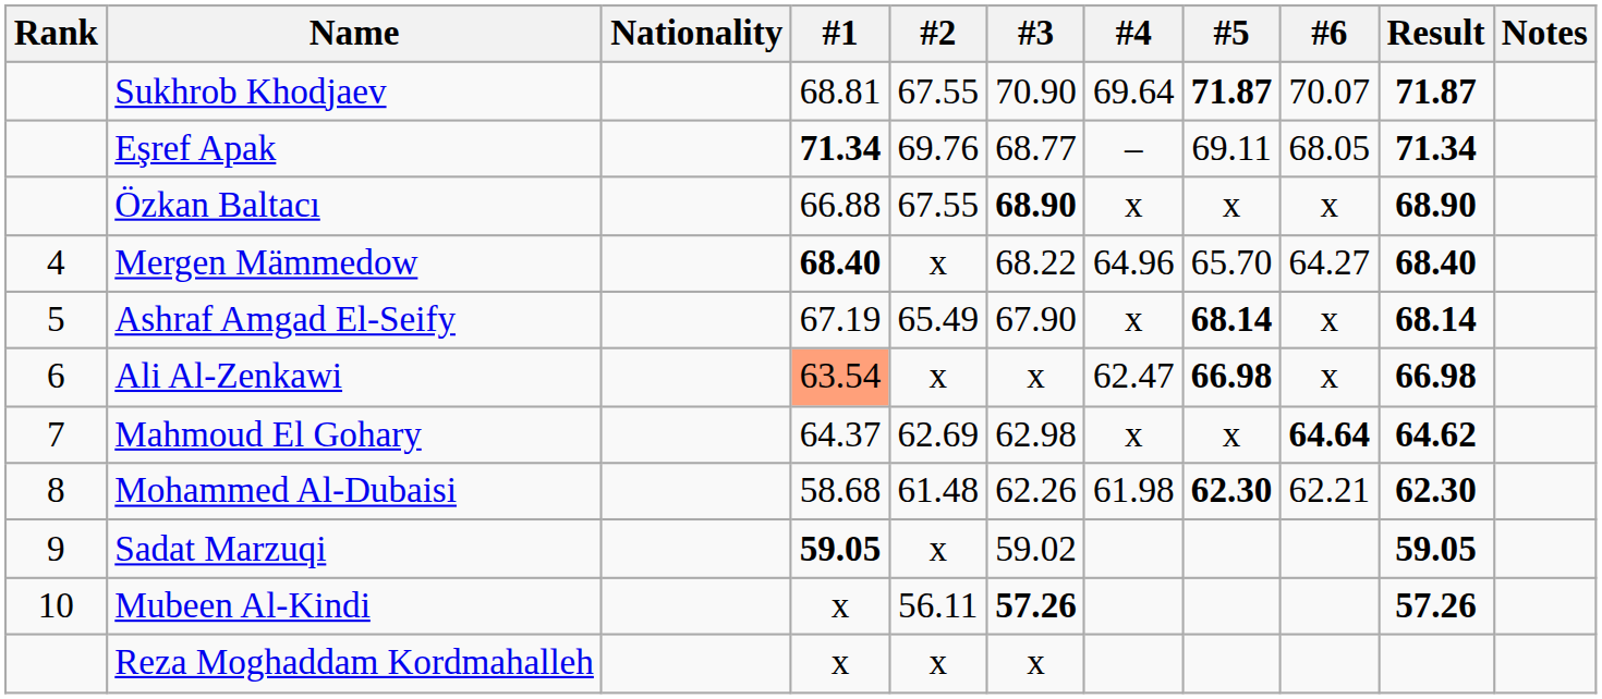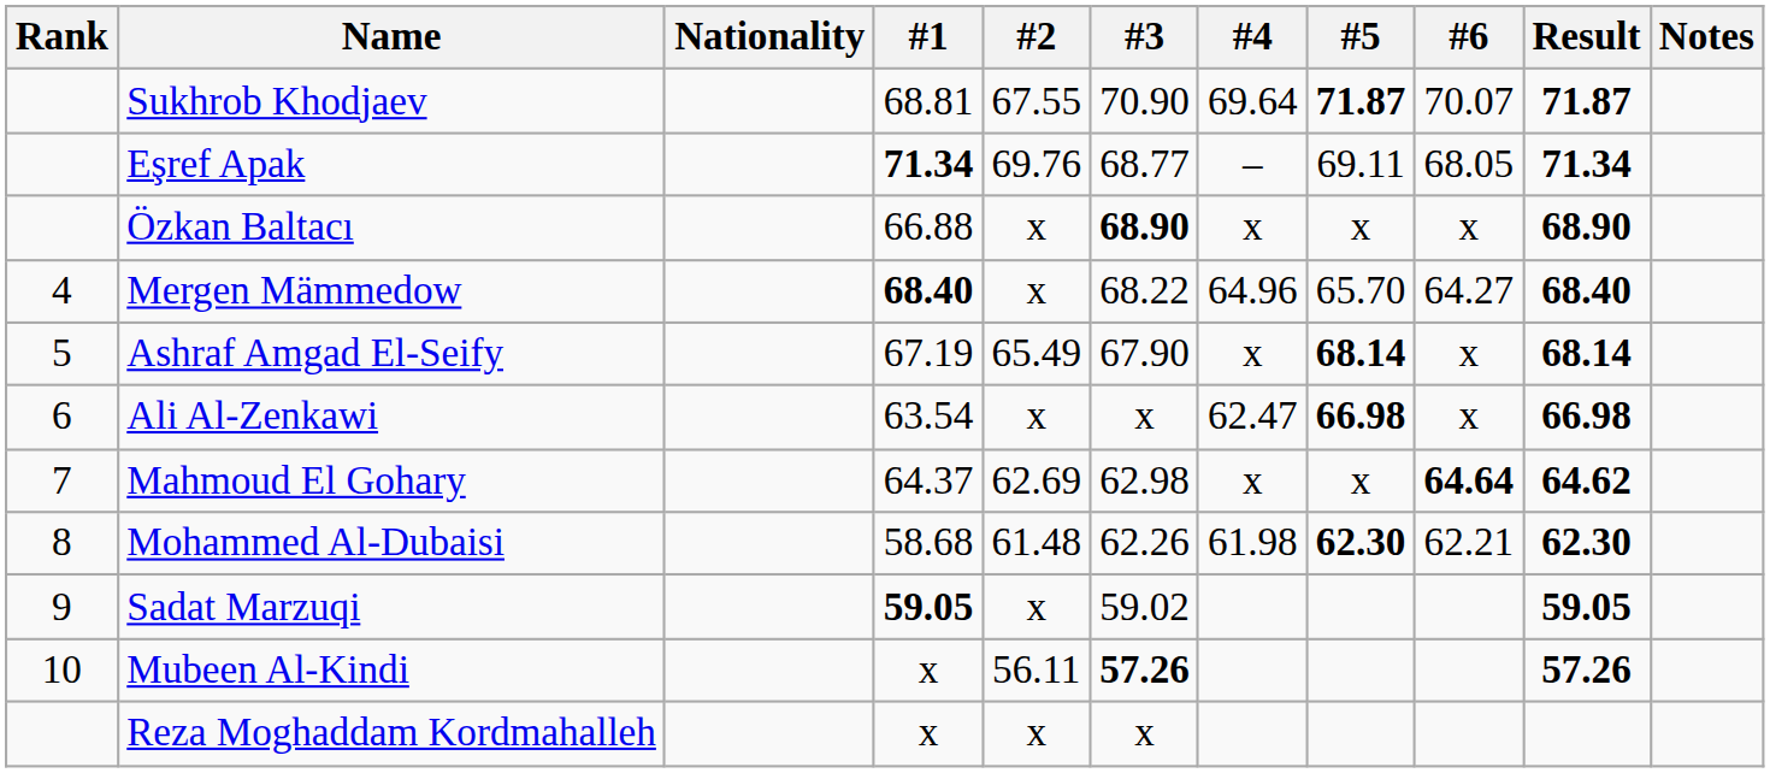Özkan Baltacı | #2: 67.55 -> x
Ali Al-Zenkawi | #1: lightsalmon background -> no background
